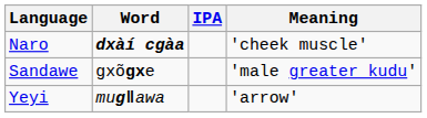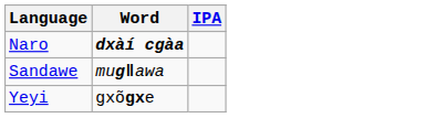- column: Meaning | 'cheek muscle' | 'male greater kudu' | 'arrow'
Sandawe | Word: gxõgxe -> mugǁawa
Yeyi | Word: mugǁawa -> gxõgxe
